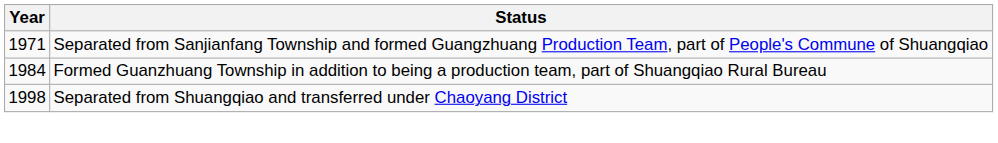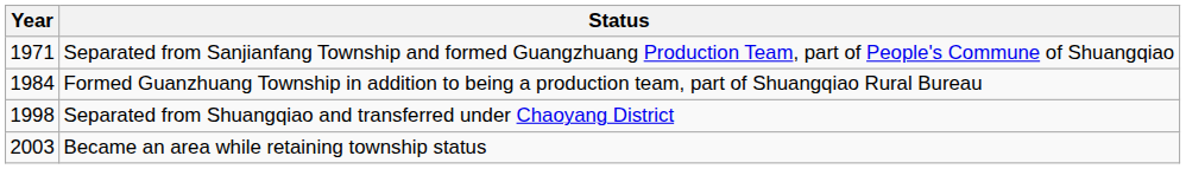+ row: 2003 | Became an area while retaining township status
